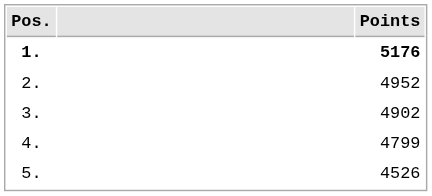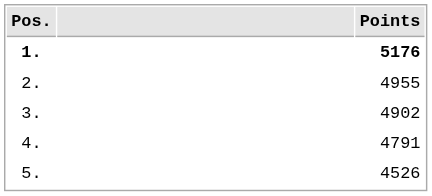2. | Points: 4952 -> 4955
4. | Points: 4799 -> 4791
